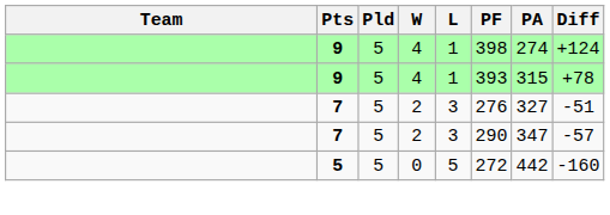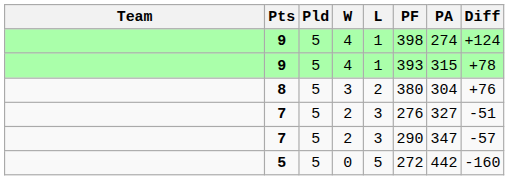+ row: 8 | 5 | 3 | 2 | 380 | 304 | +76
